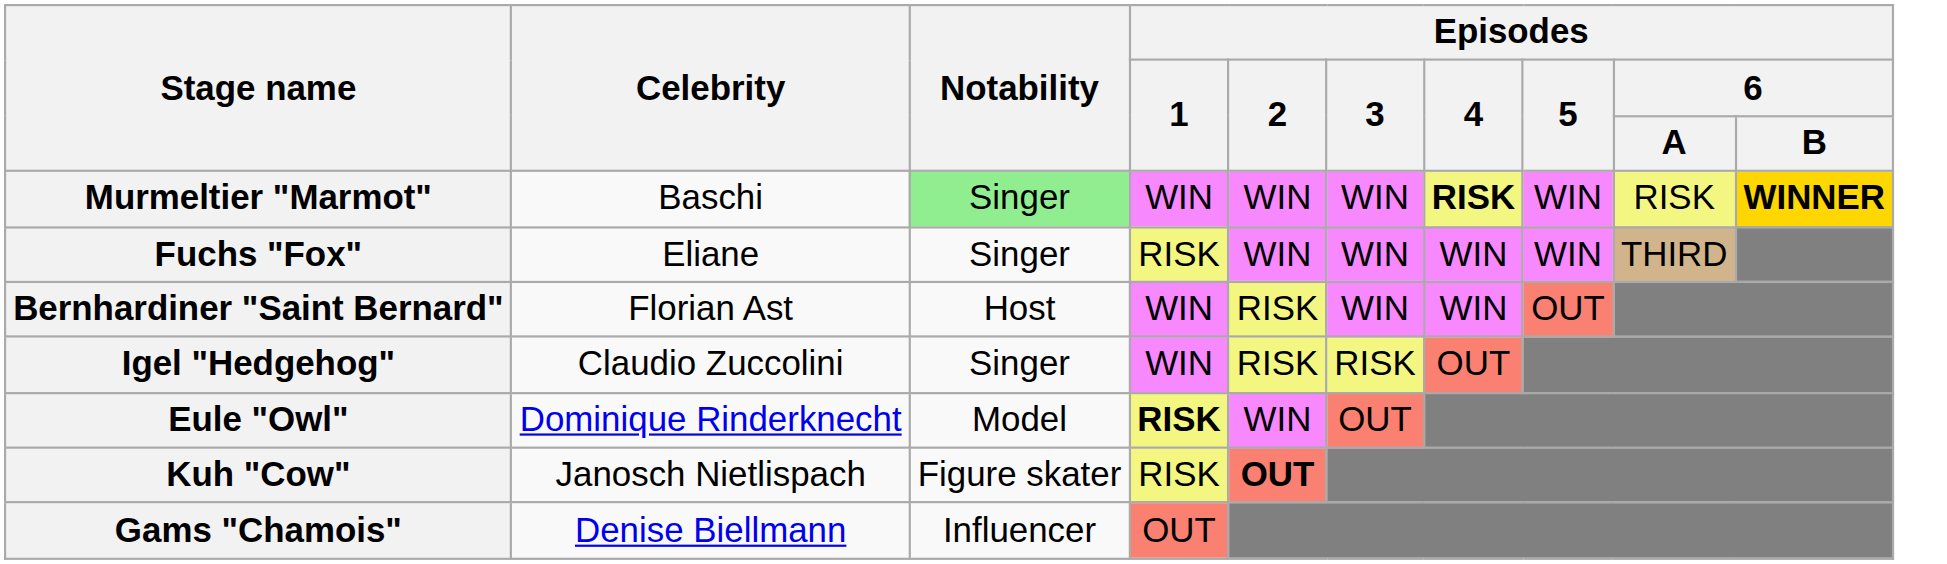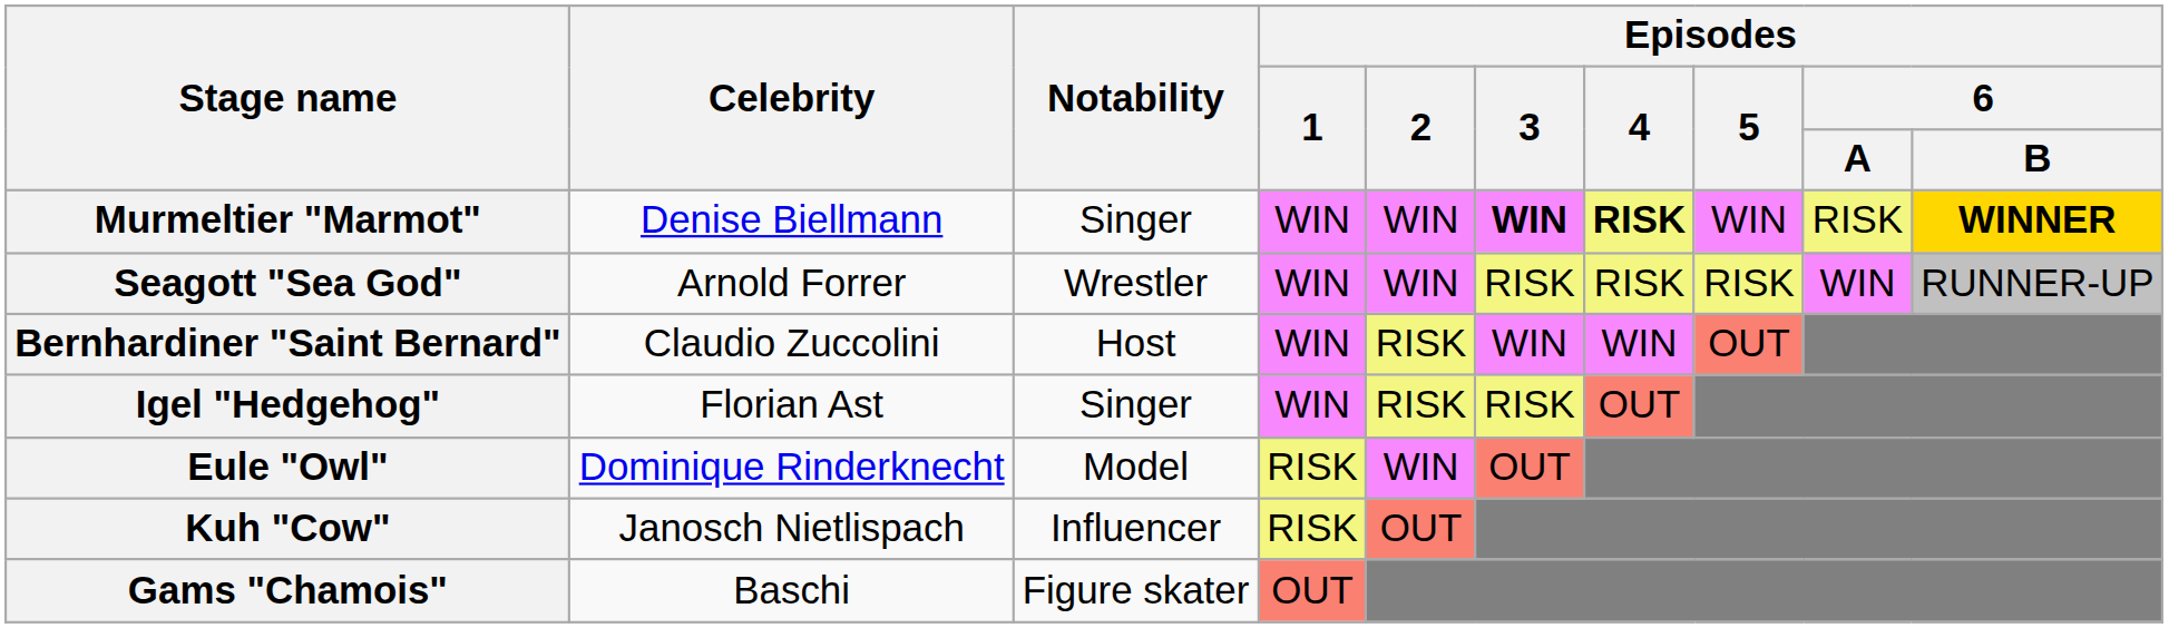Murmeltier "Marmot" | Celebrity: Baschi -> Denise Biellmann
Murmeltier "Marmot" | Notability: lightgreen background -> no background
Murmeltier "Marmot" | Episodes / 3: normal -> bold
+ row: Seagott "Sea God" | Arnold Forrer | Wrestler | WIN | WIN | RISK | RISK | RISK | WIN | RUNNER-UP
- row: Fuchs "Fox" | Eliane | Singer | RISK | WIN | WIN | WIN | WIN | THIRD
Bernhardiner "Saint Bernard" | Celebrity: Florian Ast -> Claudio Zuccolini
Igel "Hedgehog" | Celebrity: Claudio Zuccolini -> Florian Ast
Eule "Owl" | Episodes / 1: bold -> normal
Kuh "Cow" | Notability: Figure skater -> Influencer
Kuh "Cow" | Episodes / 2: bold -> normal
Gams "Chamois" | Celebrity: Denise Biellmann -> Baschi
Gams "Chamois" | Notability: Influencer -> Figure skater
